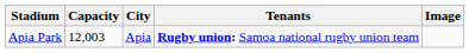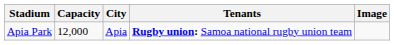Apia Park | Capacity: 12,003 -> 12,000
